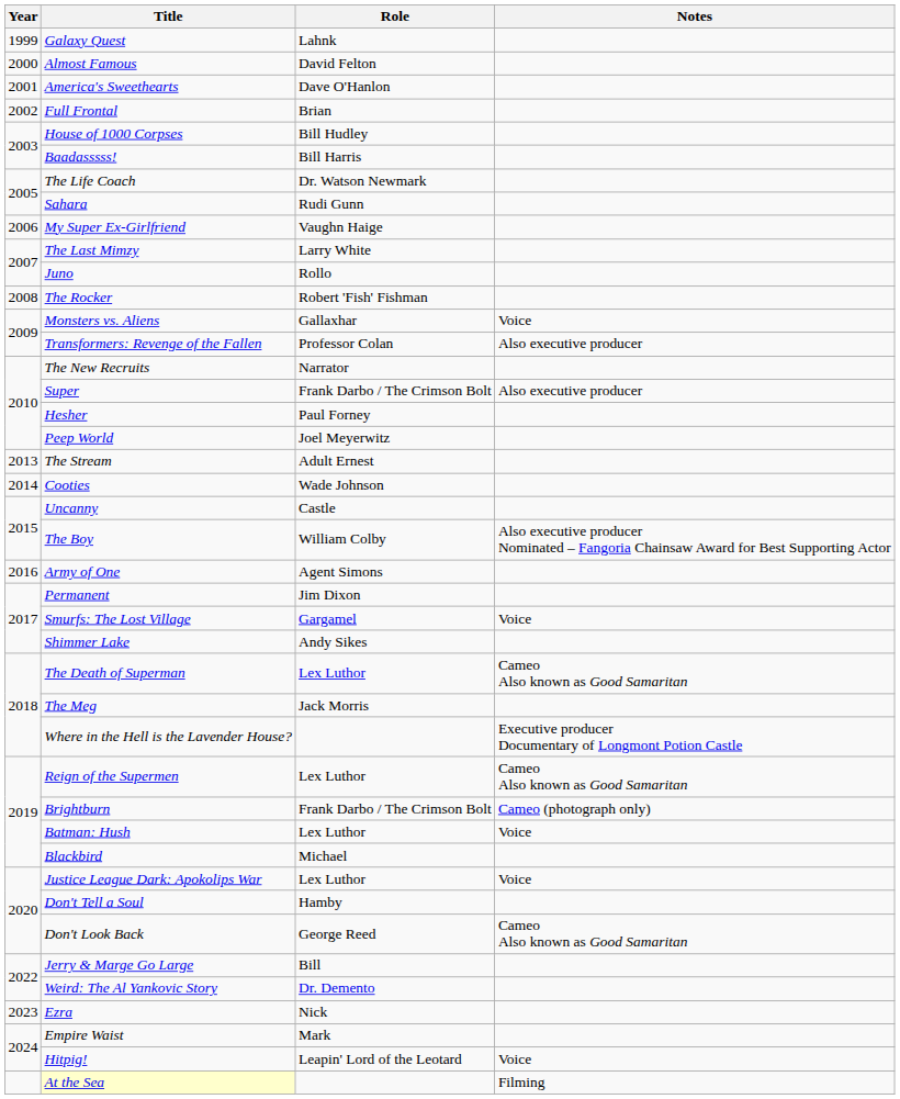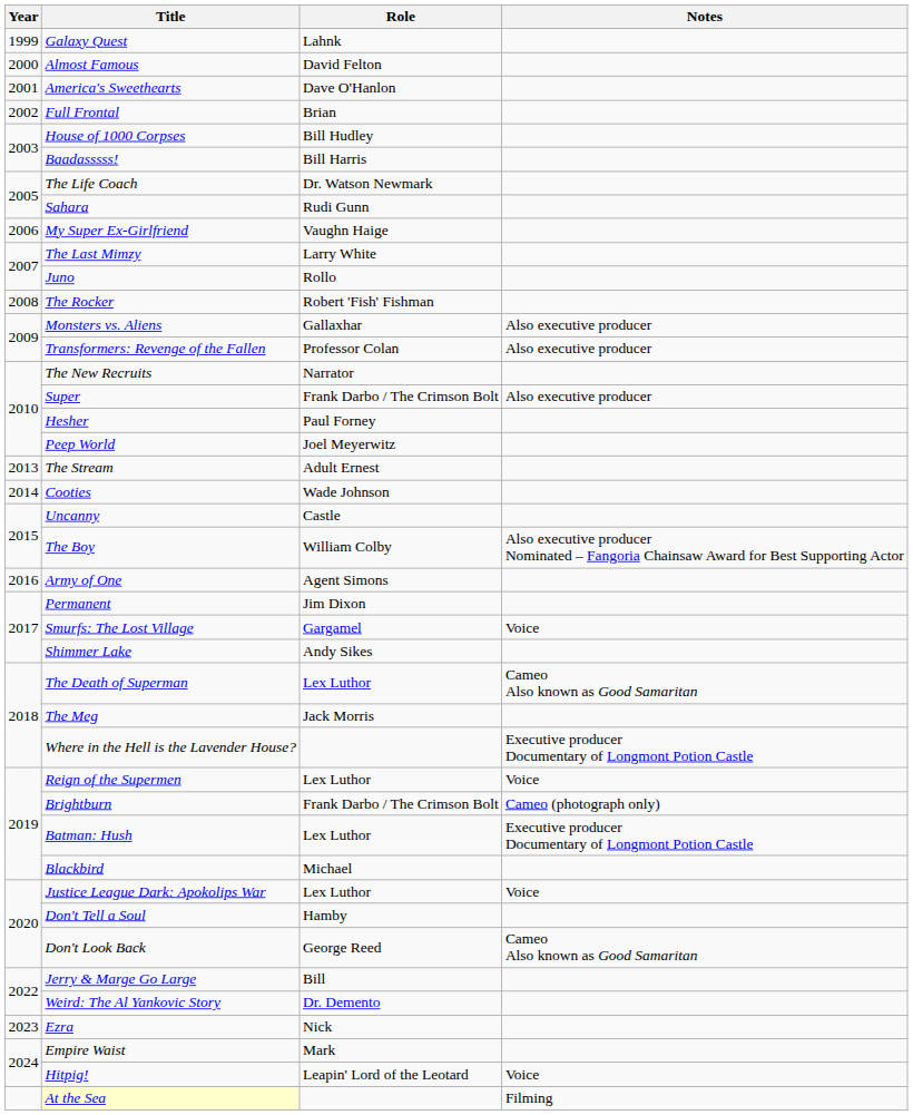Monsters vs. Aliens | Notes: Voice -> Also executive producer
Reign of the Supermen | Notes: Cameo Also known as Good Samaritan -> Voice
Batman: Hush | Notes: Voice -> Executive producer Documentary of Longmont Potion Castle
